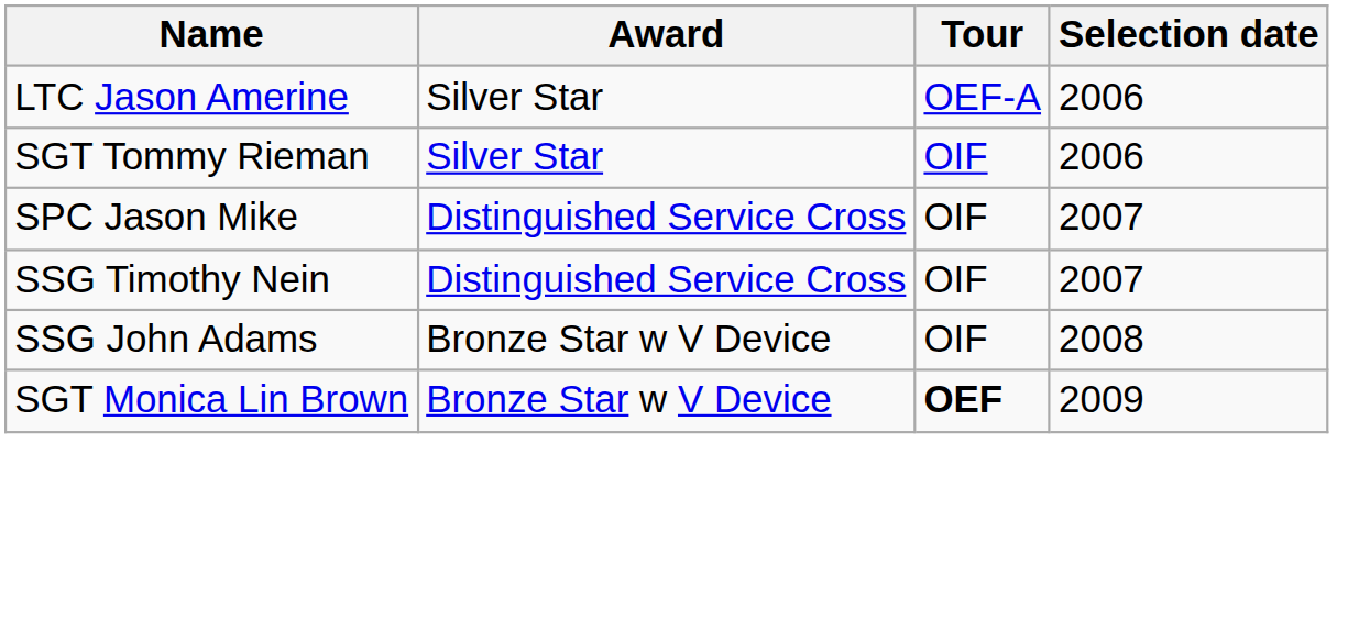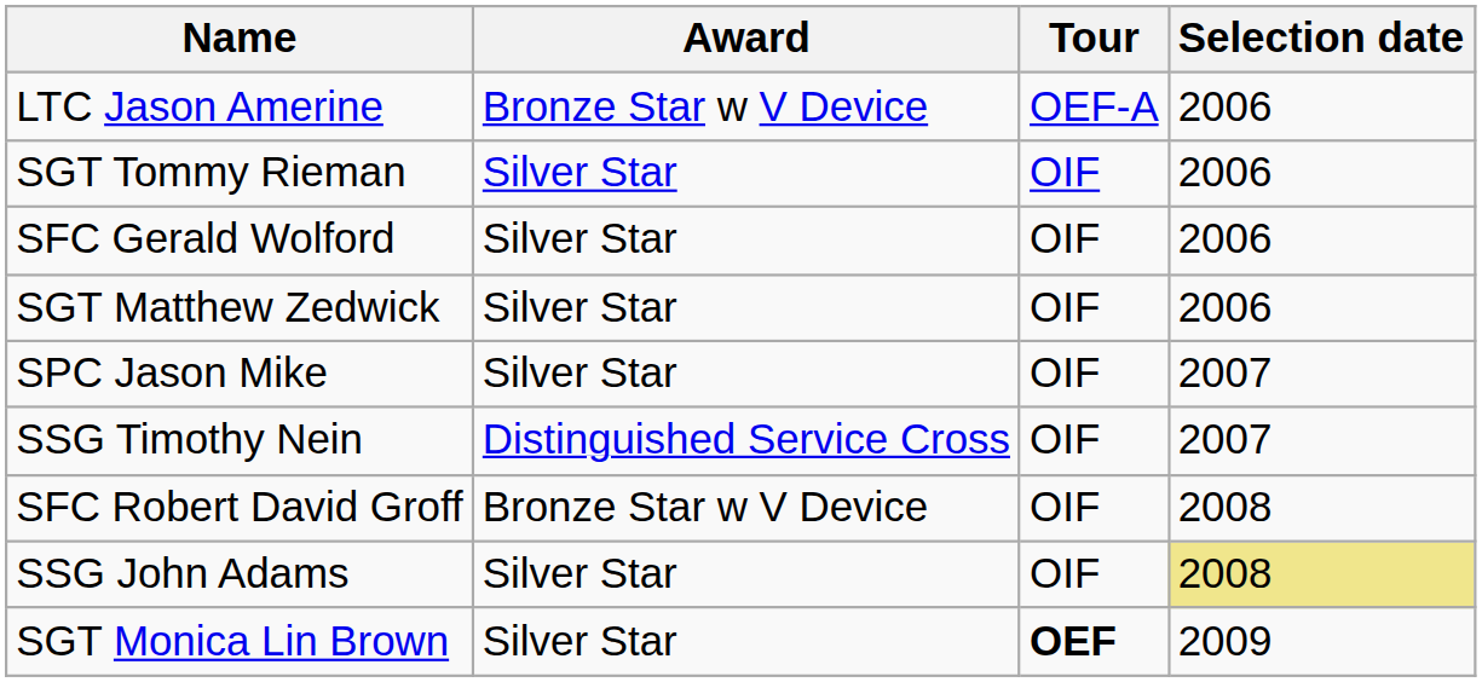LTC Jason Amerine | Award: Silver Star -> Bronze Star w V Device
+ row: SFC Gerald Wolford | Silver Star | OIF | 2006
+ row: SGT Matthew Zedwick | Silver Star | OIF | 2006
SPC Jason Mike | Award: Distinguished Service Cross -> Silver Star
+ row: SFC Robert David Groff | Bronze Star w V Device | OIF | 2008
SSG John Adams | Award: Bronze Star w V Device -> Silver Star
SSG John Adams | Selection date: no background -> khaki background
SGT Monica Lin Brown | Award: Bronze Star w V Device -> Silver Star
